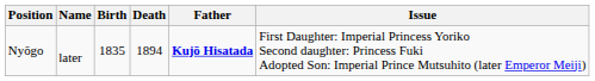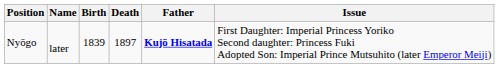Nyōgo | Birth: 1835 -> 1839
Nyōgo | Death: 1894 -> 1897
